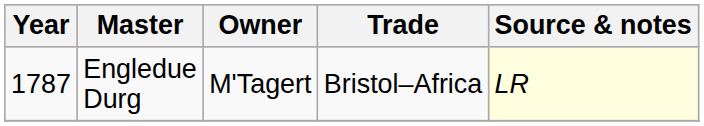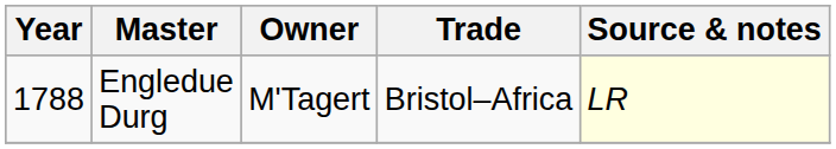Engledue Durg | Year: 1787 -> 1788
